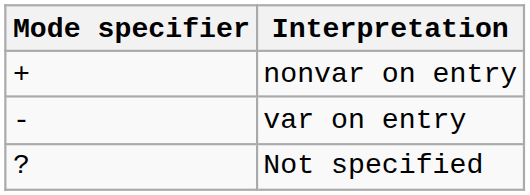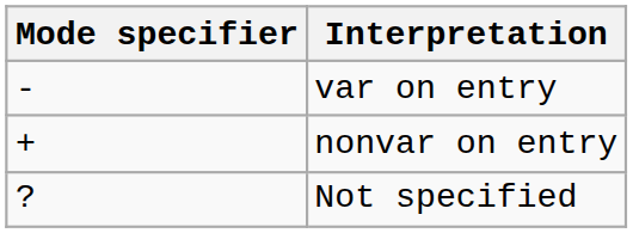rows swapped: nonvar on entry <-> var on entry
